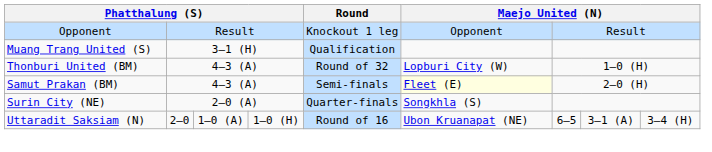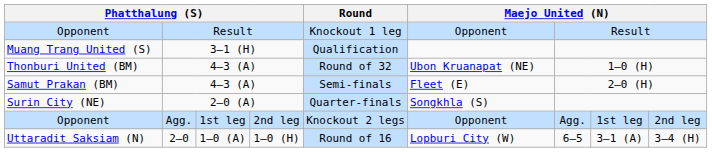Thonburi United (BM) | column 6: Lopburi City (W) -> Ubon Kruanapat (NE)
Samut Prakan (BM) | column 6: lightyellow background -> no background
+ row: Opponent | Agg. | 1st leg | 2nd leg | Knockout 2 legs | Opponent | Agg. | 1st leg | 2nd leg
Uttaradit Saksiam (N) | column 6: Ubon Kruanapat (NE) -> Lopburi City (W)
